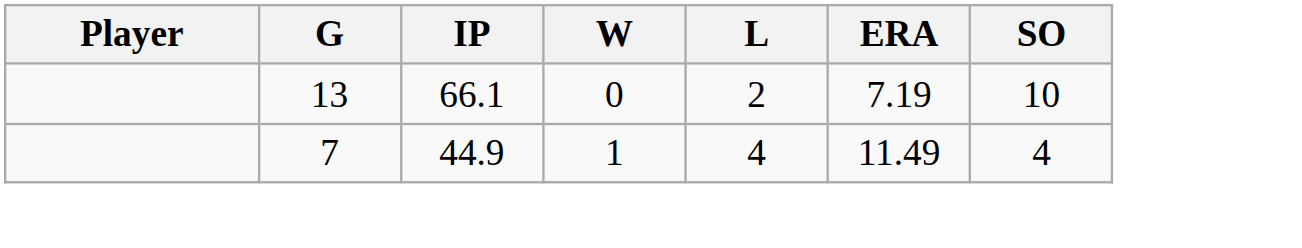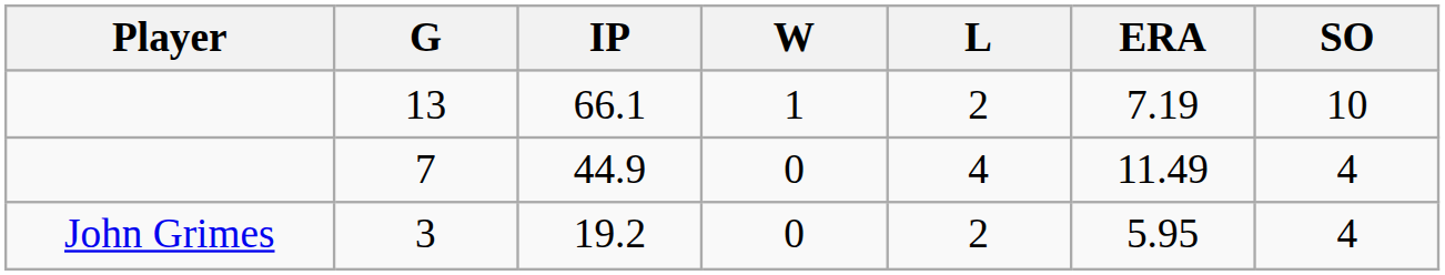13 | W: 0 -> 1
7 | W: 1 -> 0
+ row: John Grimes | 3 | 19.2 | 0 | 2 | 5.95 | 4
